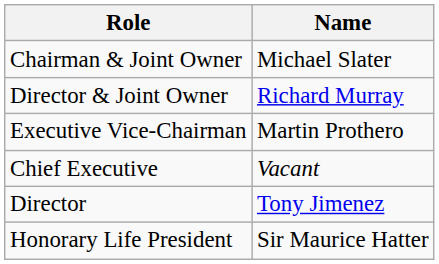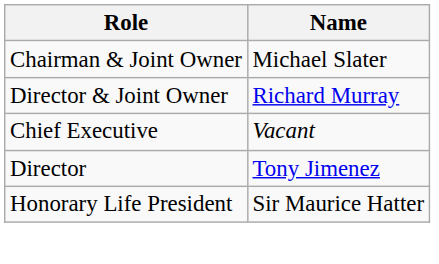- row: Executive Vice-Chairman | Martin Prothero
